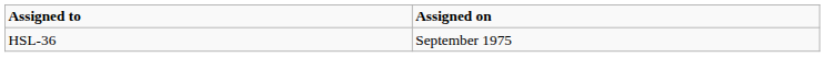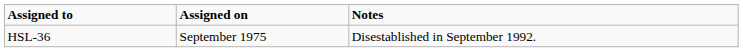+ column: Notes | Disestablished in September 1992.
